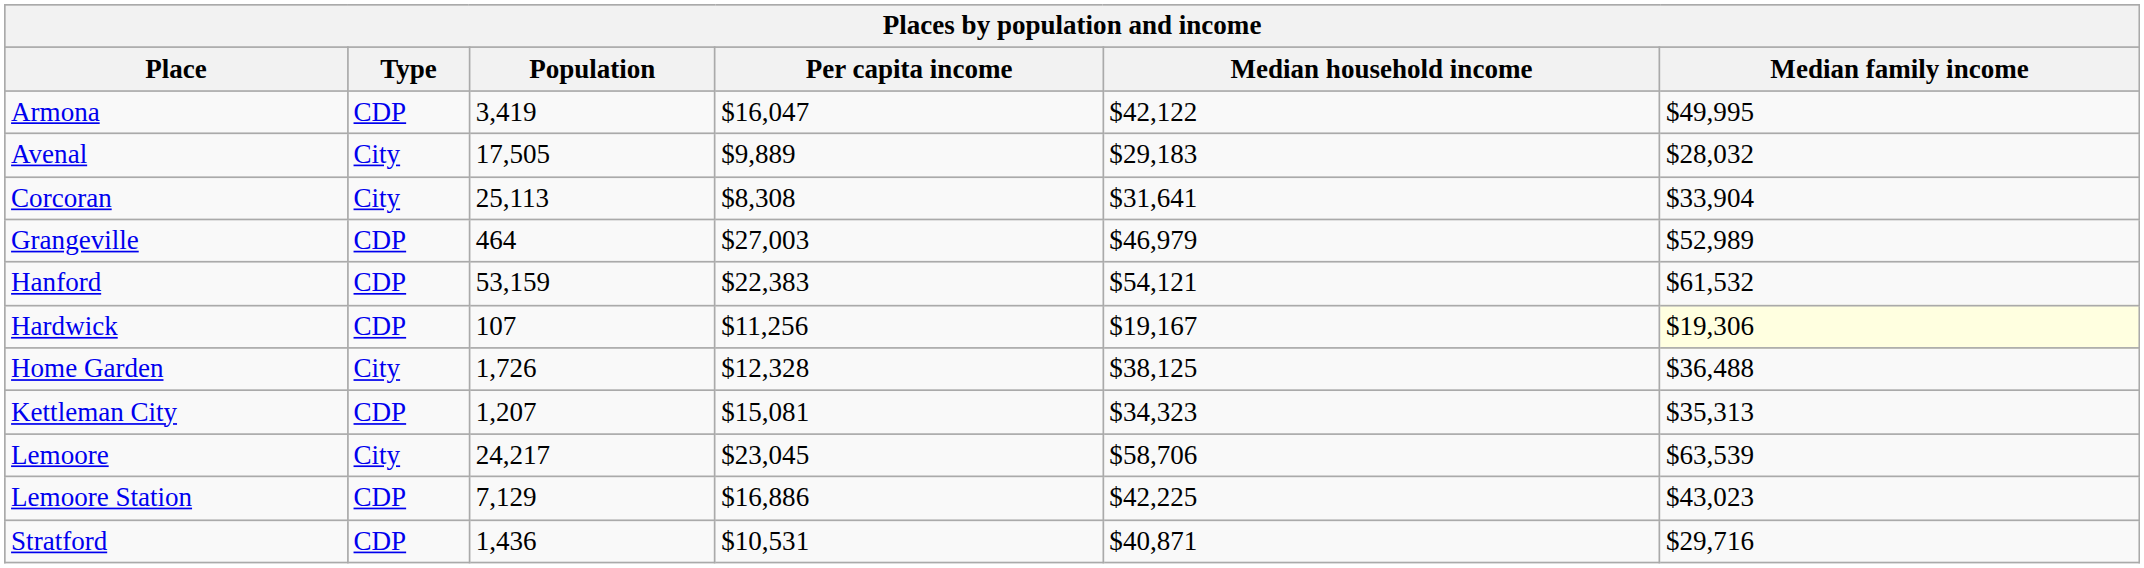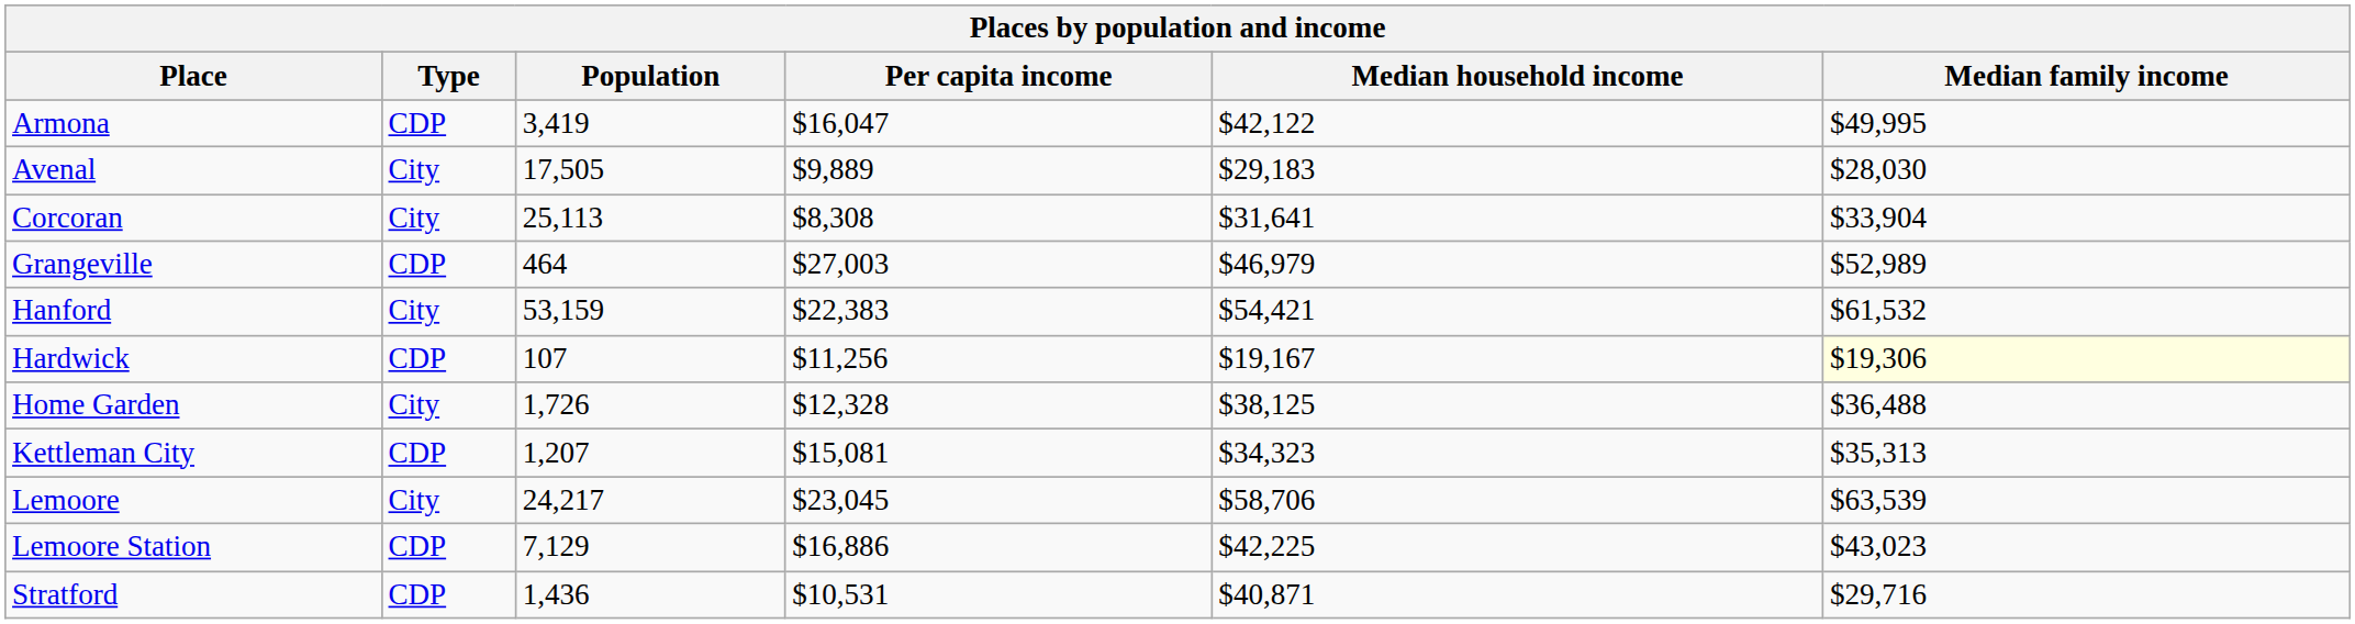Avenal | Median family income: $28,032 -> $28,030
Hanford | Type: CDP -> City
Hanford | Median household income: $54,121 -> $54,421
